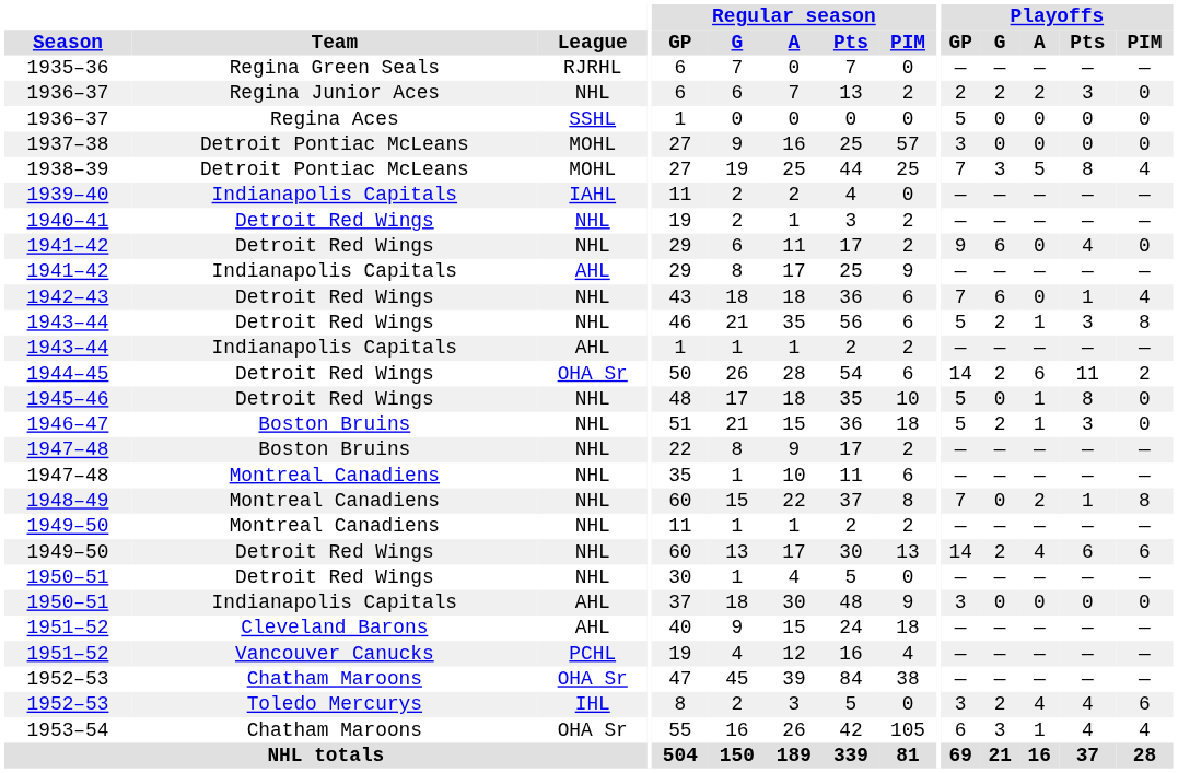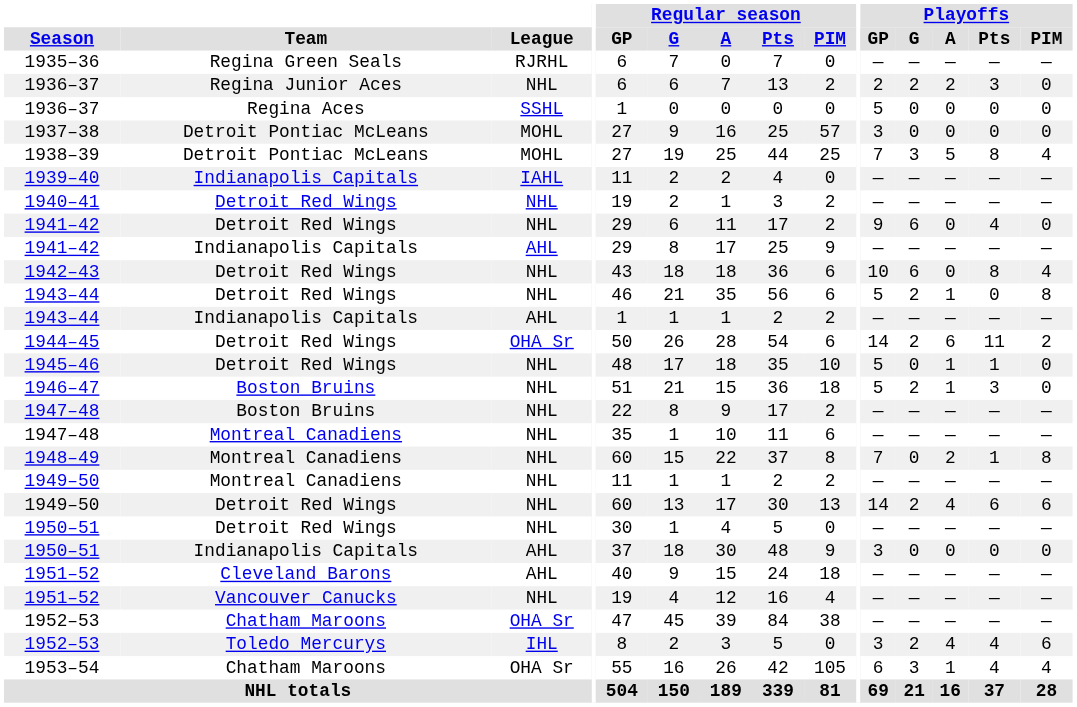1942–43 | Playoffs / GP: 7 -> 10
1942–43 | Playoffs / Pts: 1 -> 8
1943–44 / Detroit Red Wings | Playoffs / Pts: 3 -> 0
1945–46 | Playoffs / Pts: 8 -> 1
1951–52 / Vancouver Canucks | League: PCHL -> NHL
